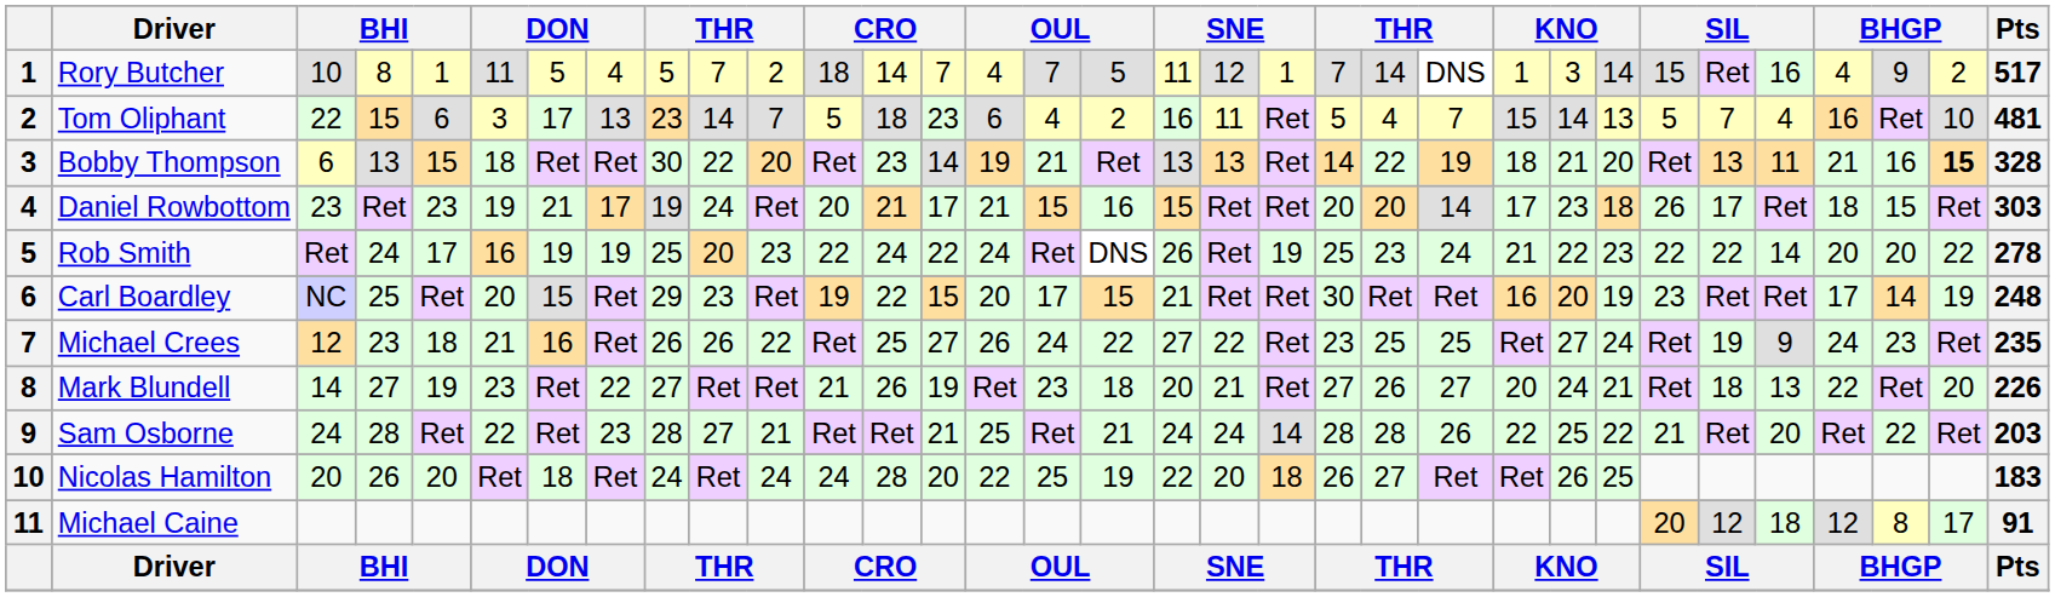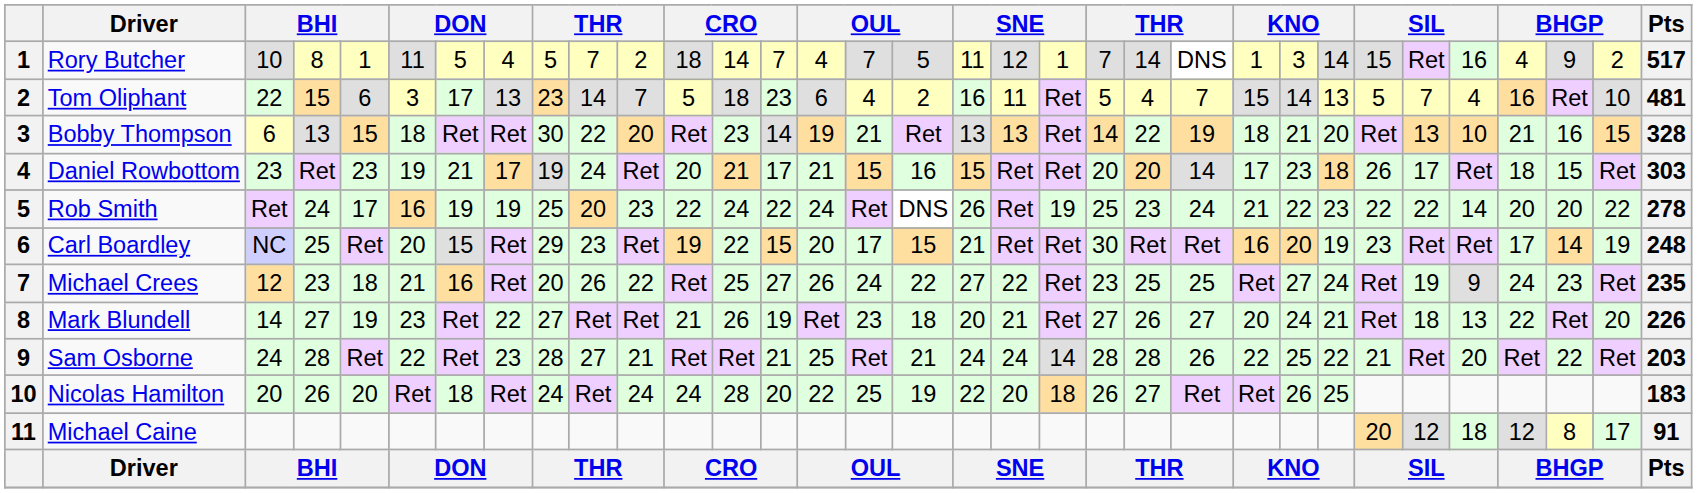Bobby Thompson | column 29: 11 -> 10
Bobby Thompson | column 32: bold -> normal
Michael Crees | column 9: 26 -> 20
